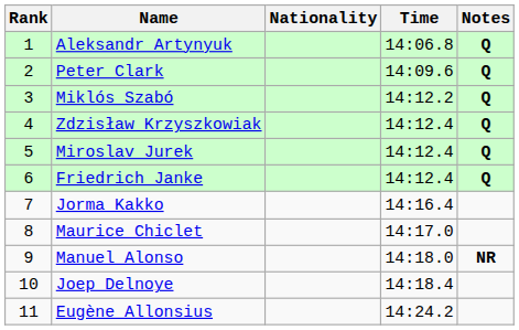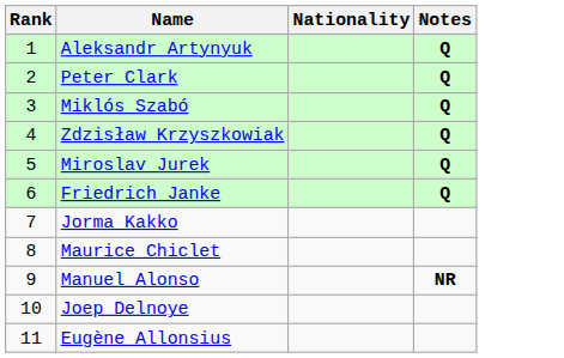- column: Time | 14:06.8 | 14:09.6 | 14:12.2 | 14:12.4 | 14:12.4 | 14:12.4 | 14:16.4 | 14:17.0 | 14:18.0 | 14:18.4 | 14:24.2
